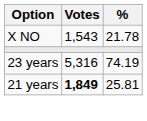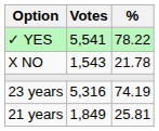+ row: ✓ YES | 5,541 | 78.22
21 years | Votes: bold -> normal
